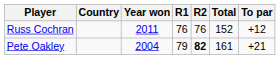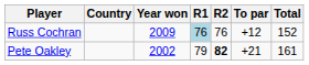columns swapped: Total <-> To par
Russ Cochran | Year won: 2011 -> 2009
Russ Cochran | R1: no background -> lightblue background
Pete Oakley | Year won: 2004 -> 2002
